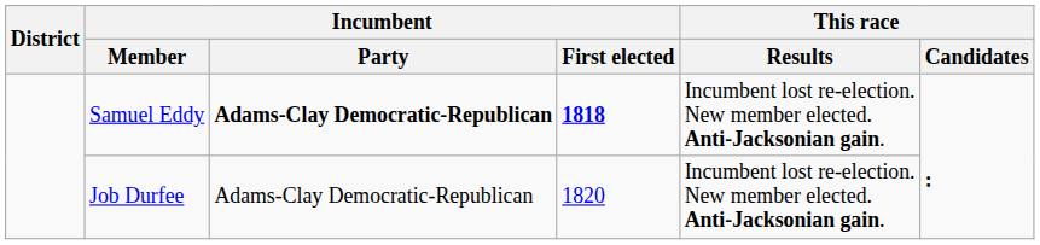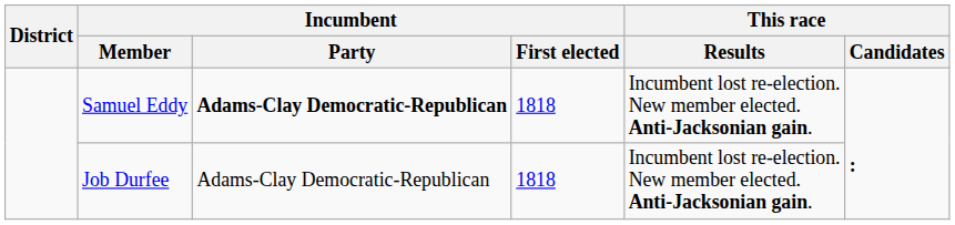Samuel Eddy | Incumbent / First elected: bold -> normal
Job Durfee | Incumbent / First elected: 1820 -> 1818
